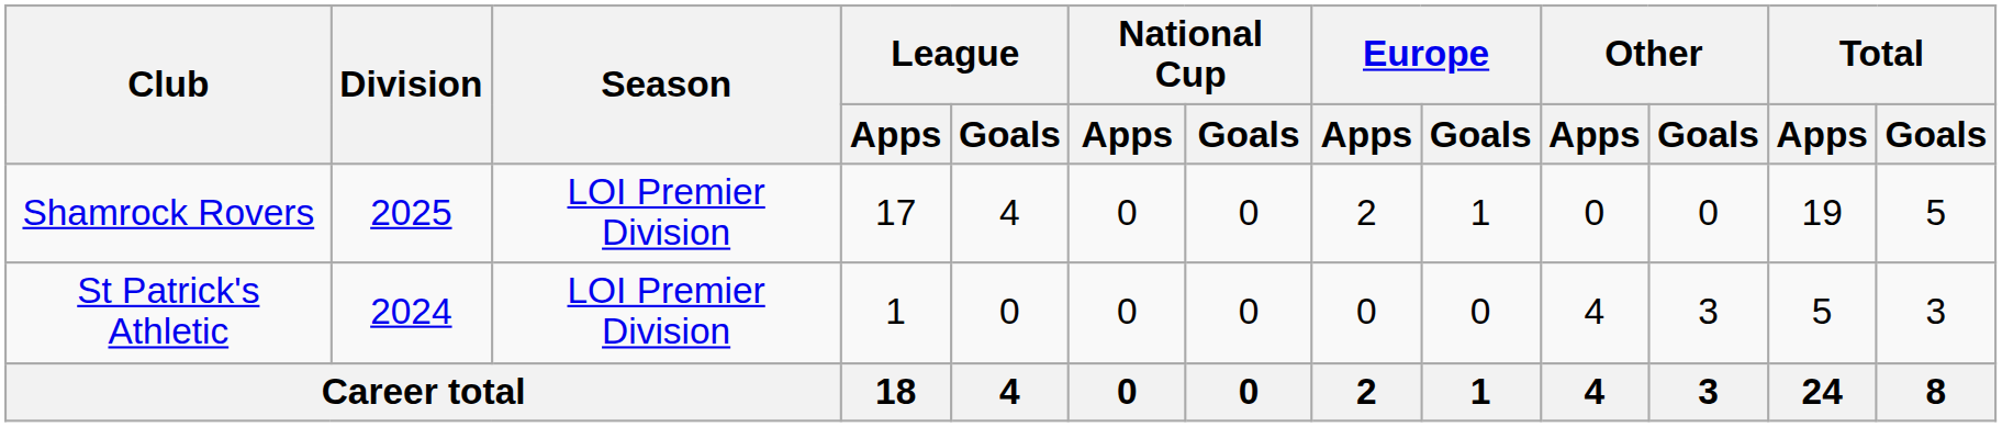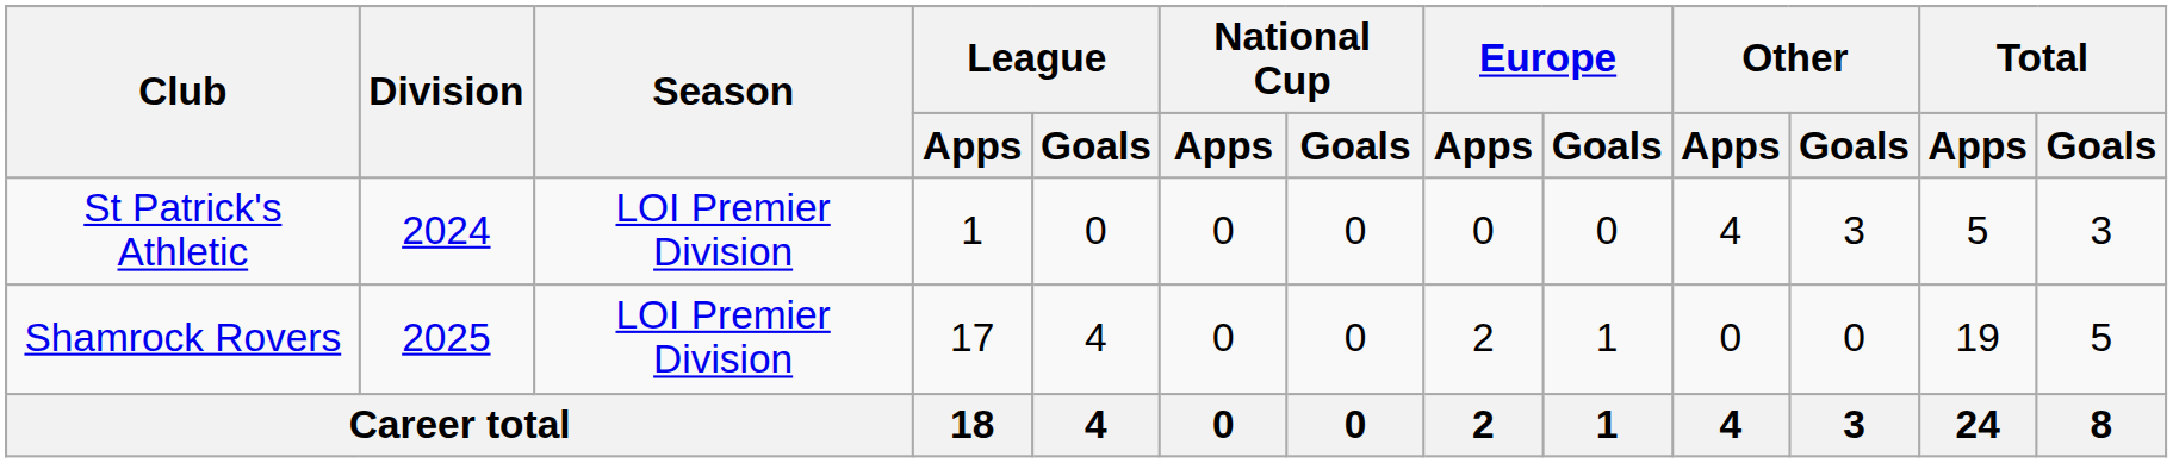rows swapped: St Patrick's Athletic <-> Shamrock Rovers
